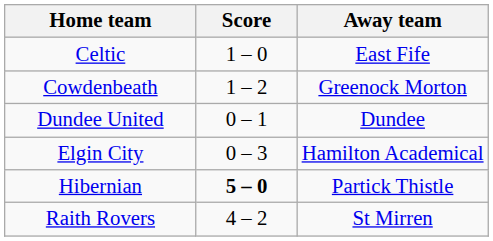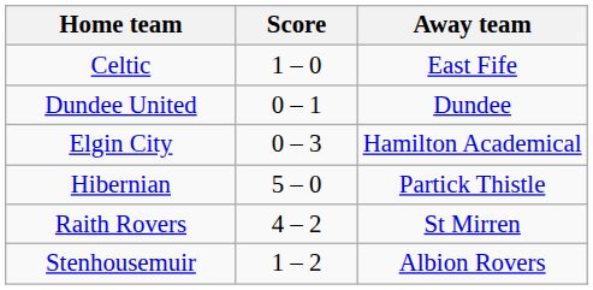- row: Cowdenbeath | 1 – 2 | Greenock Morton
Hibernian | Score: bold -> normal
+ row: Stenhousemuir | 1 – 2 | Albion Rovers
